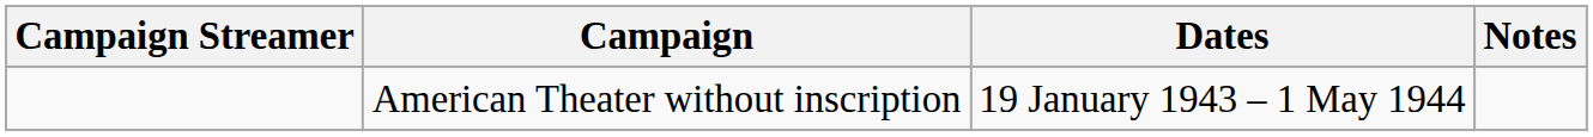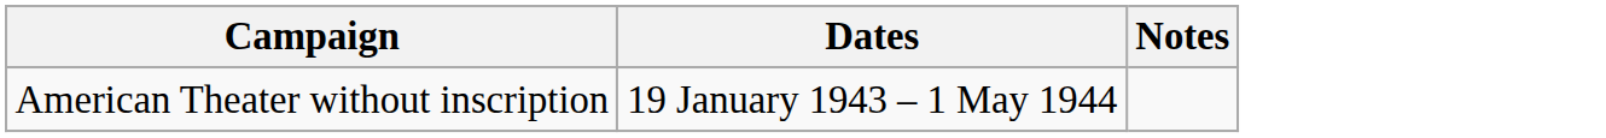- column: Campaign Streamer
